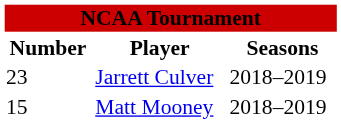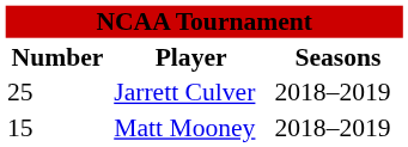Jarrett Culver | Number: 23 -> 25
